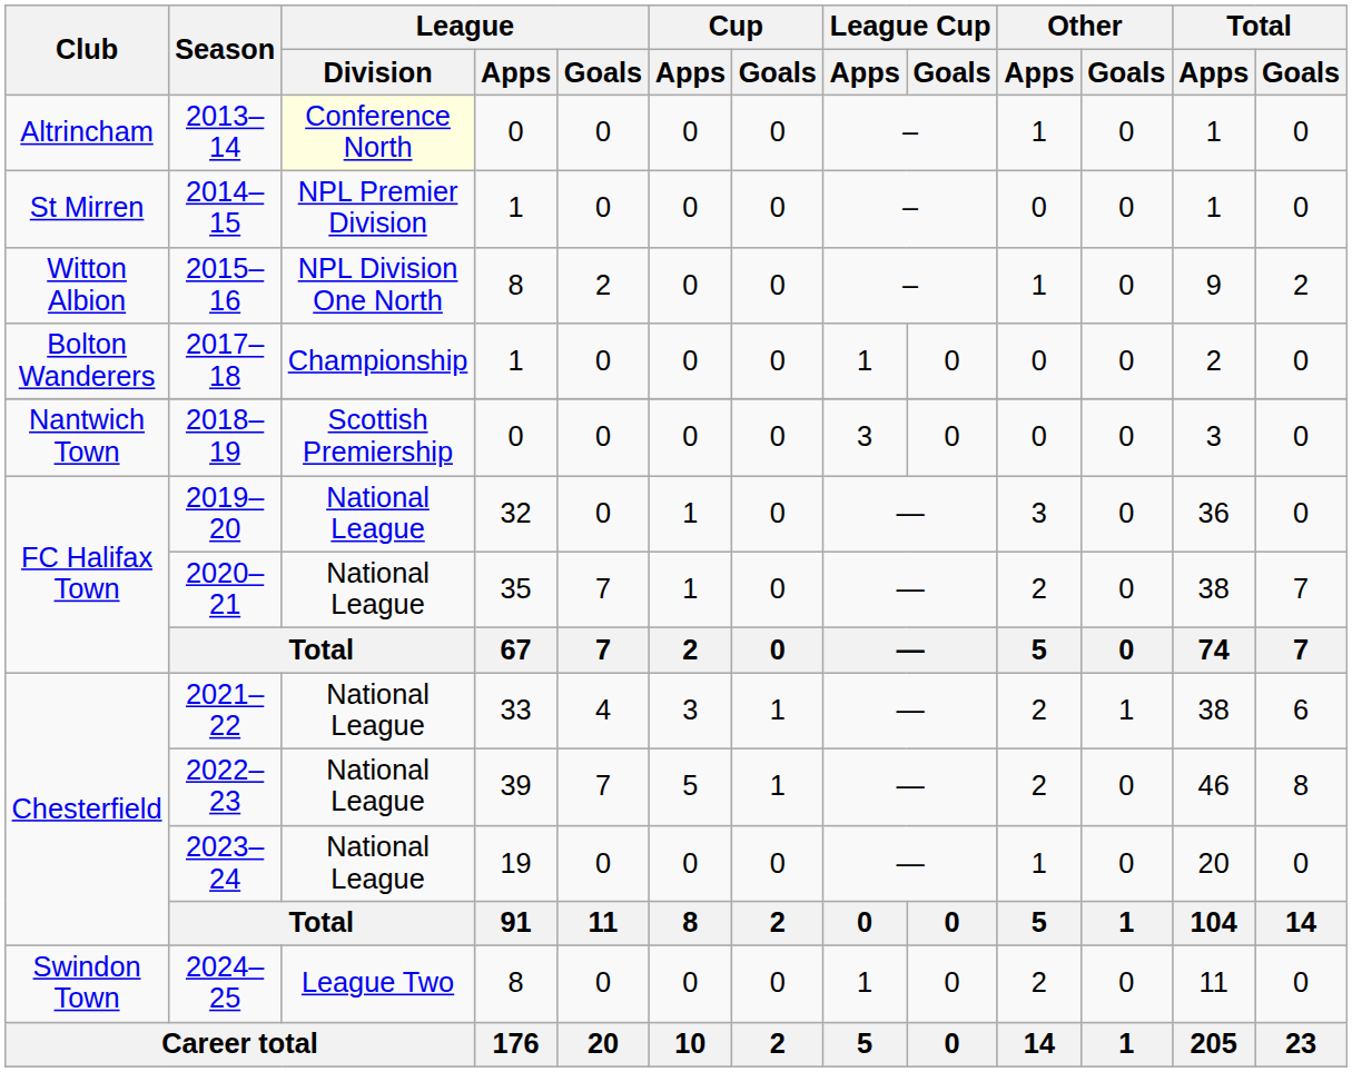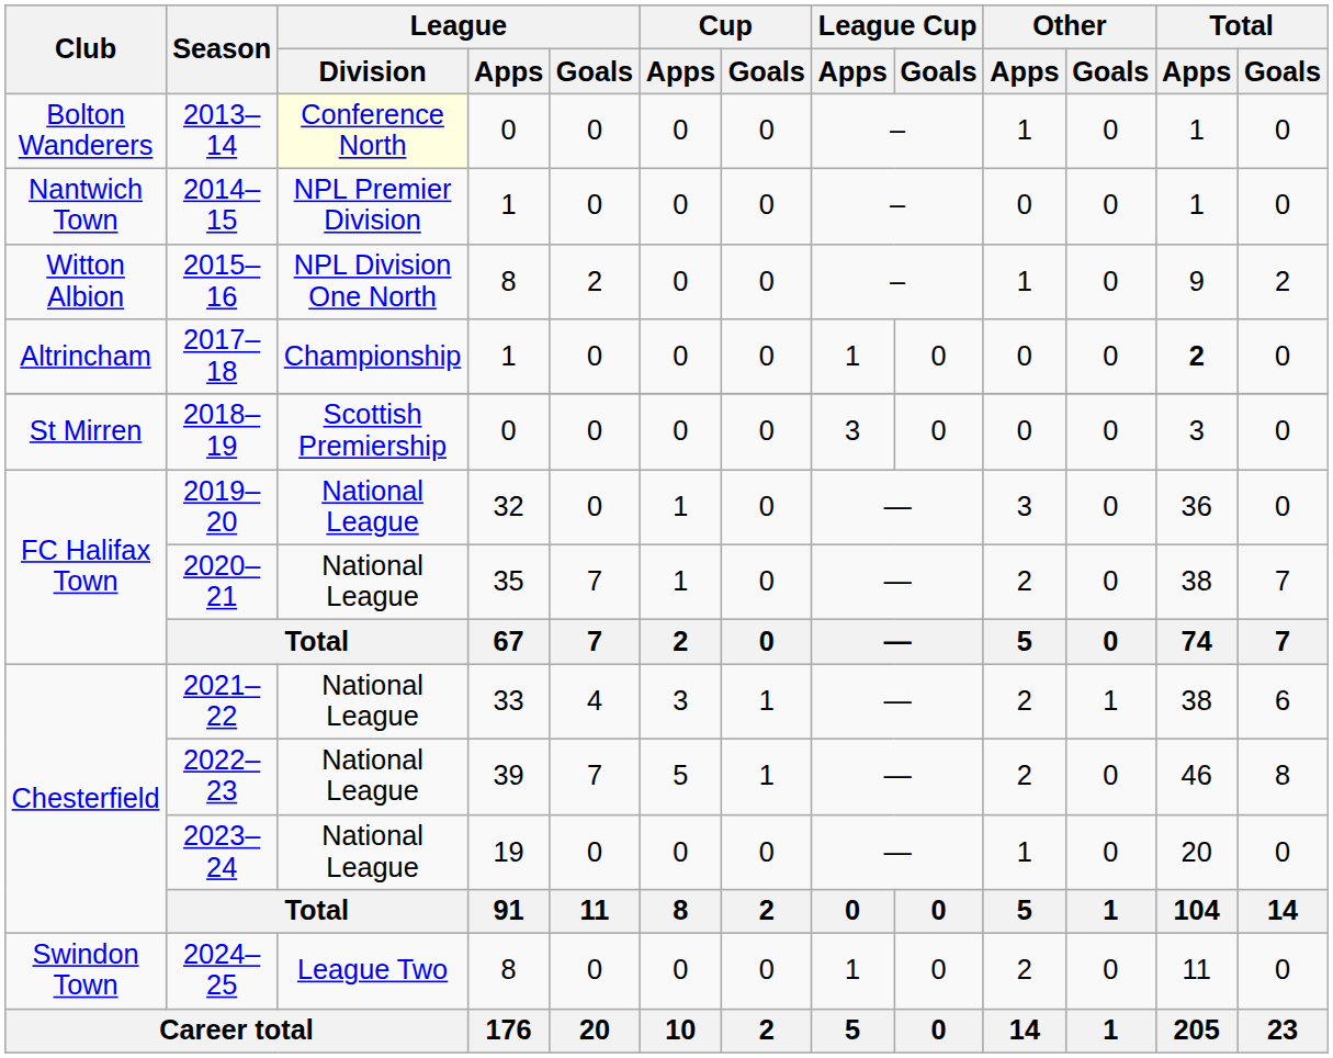2013–14 | Club: Altrincham -> Bolton Wanderers
2014–15 | Club: St Mirren -> Nantwich Town
2017–18 | Club: Bolton Wanderers -> Altrincham
2017–18 | Total / Apps: normal -> bold
2018–19 | Club: Nantwich Town -> St Mirren
